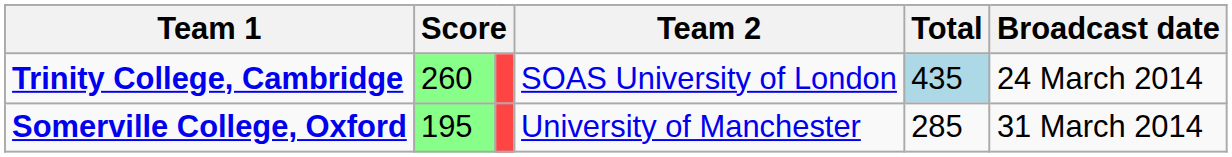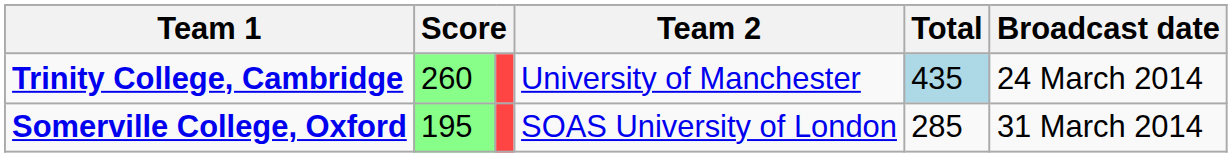Trinity College, Cambridge | Team 2: SOAS University of London -> University of Manchester
Somerville College, Oxford | Team 2: University of Manchester -> SOAS University of London
